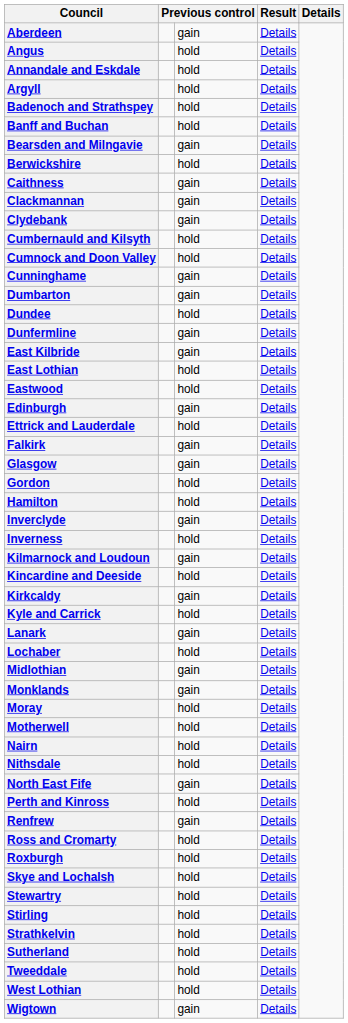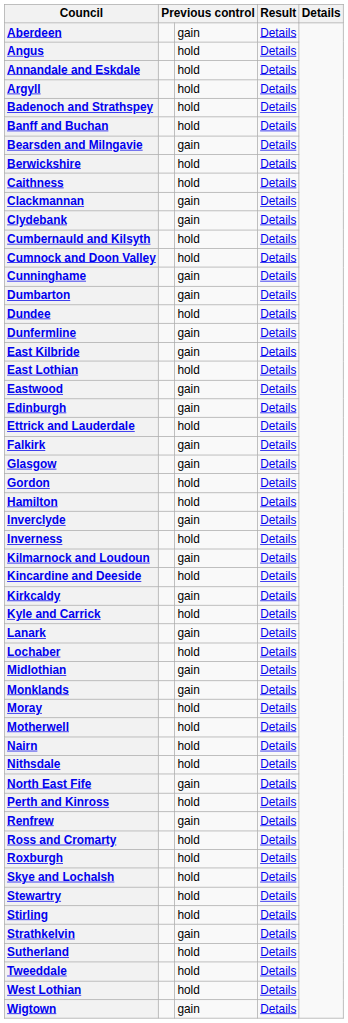Caithness | column 3: gain -> hold
Eastwood | column 3: hold -> gain
Strathkelvin | column 3: hold -> gain
